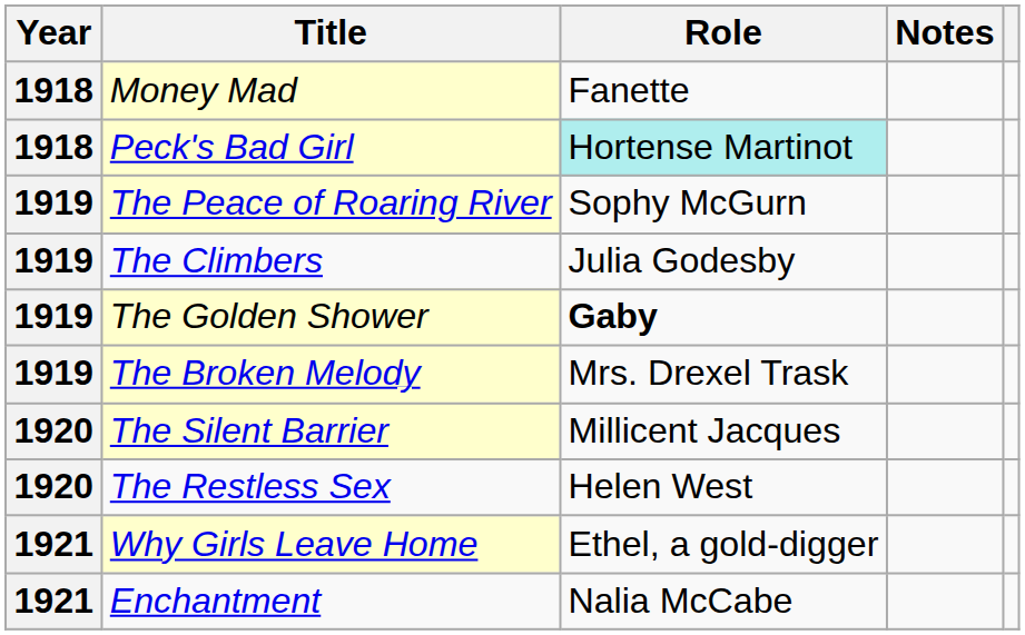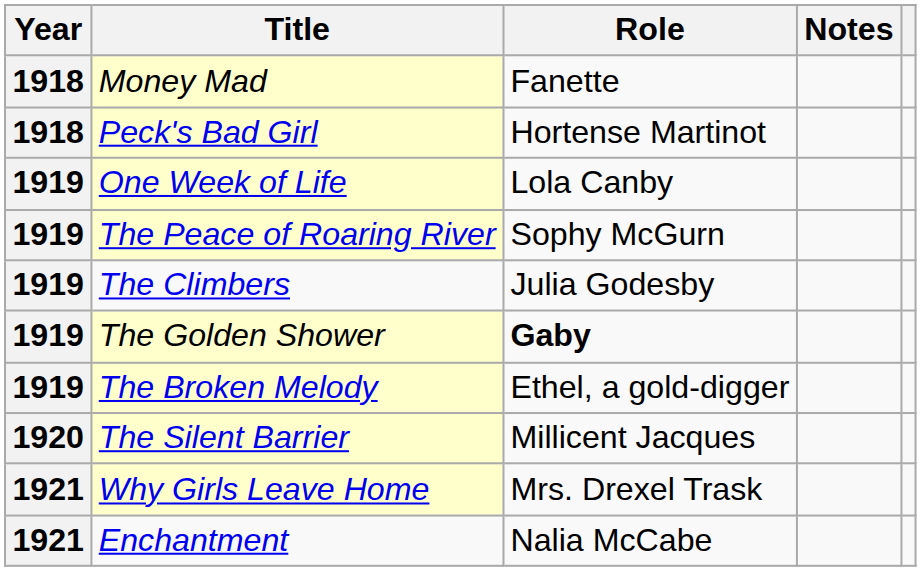Peck's Bad Girl | Role: paleturquoise background -> no background
+ row: 1919 | One Week of Life | Lola Canby
The Broken Melody | Role: Mrs. Drexel Trask -> Ethel, a gold-digger
- row: 1920 | The Restless Sex | Helen West
Why Girls Leave Home | Role: Ethel, a gold-digger -> Mrs. Drexel Trask
